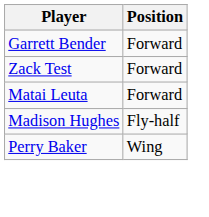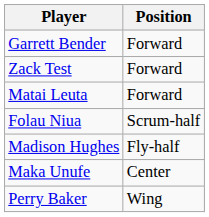+ row: Folau Niua | Scrum-half
+ row: Maka Unufe | Center
